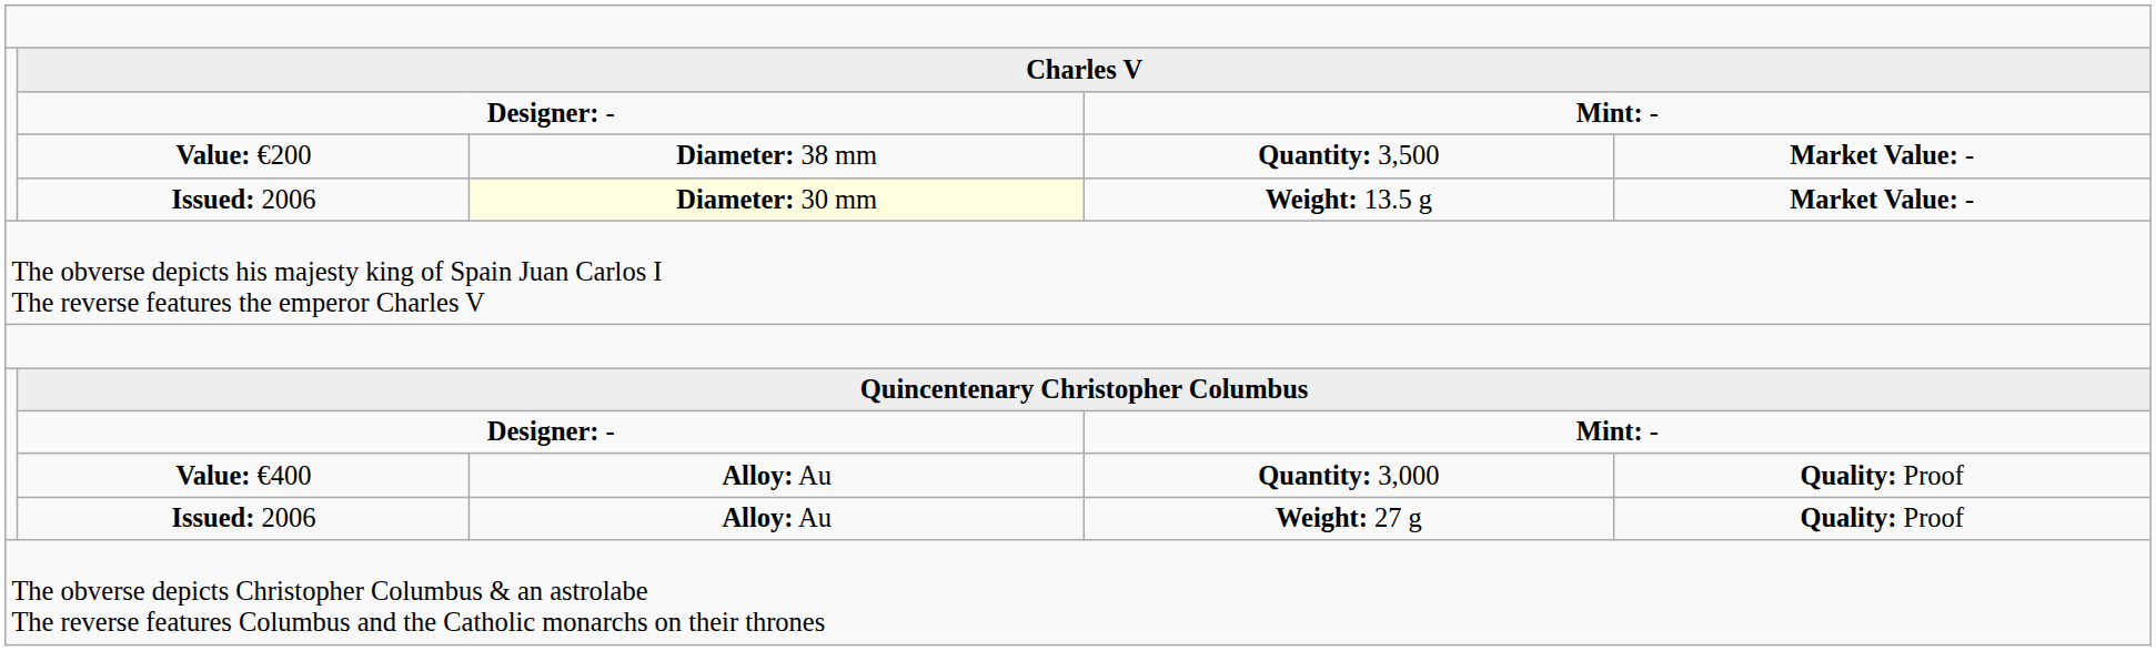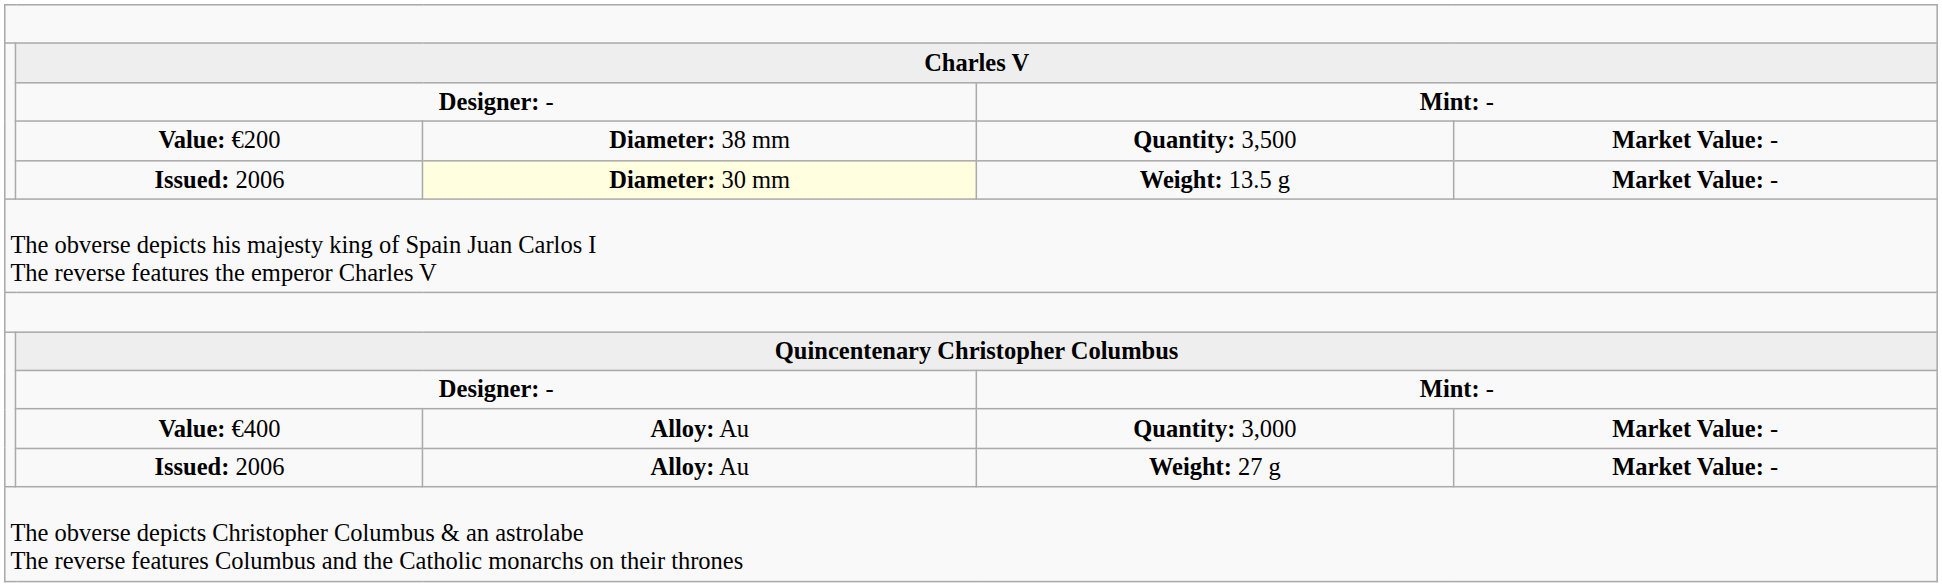Quantity: 3,000 | column 5: Quality: Proof -> Market Value: -
Weight: 27 g | column 5: Quality: Proof -> Market Value: -
